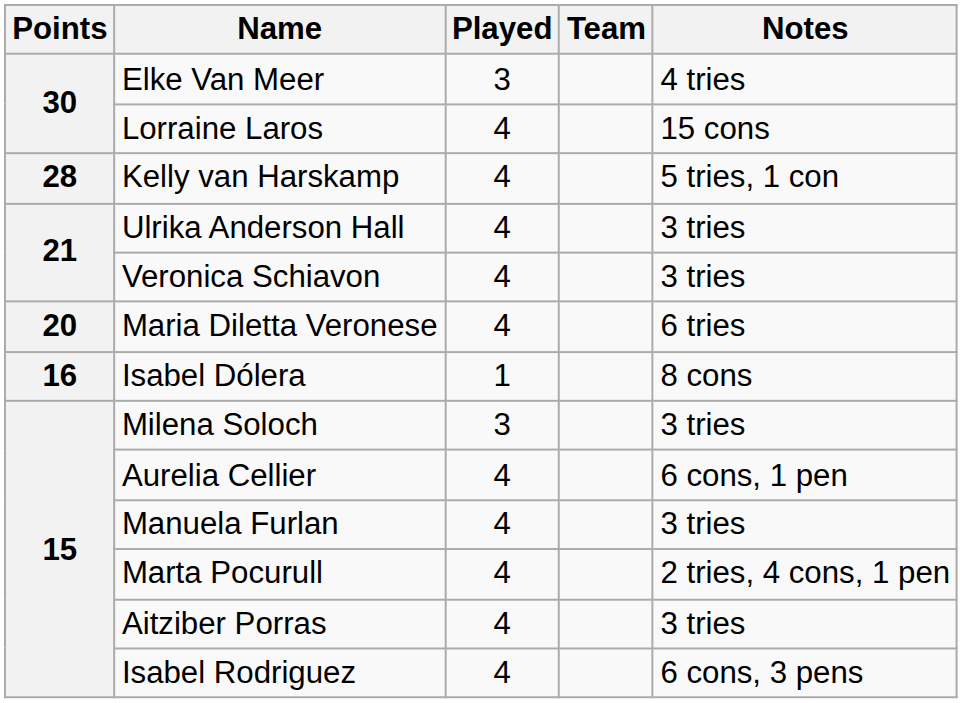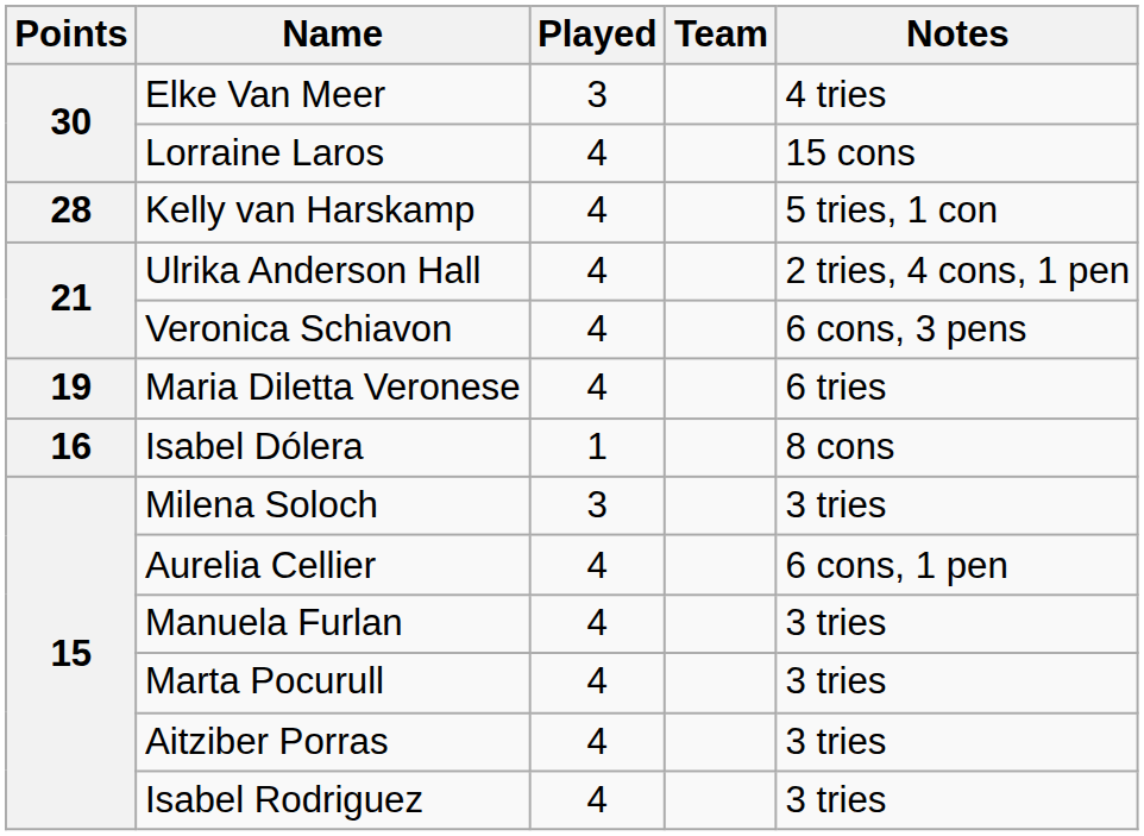Ulrika Anderson Hall | Notes: 3 tries -> 2 tries, 4 cons, 1 pen
Veronica Schiavon | Notes: 3 tries -> 6 cons, 3 pens
Maria Diletta Veronese | Points: 20 -> 19
Marta Pocurull | Notes: 2 tries, 4 cons, 1 pen -> 3 tries
Isabel Rodriguez | Notes: 6 cons, 3 pens -> 3 tries
